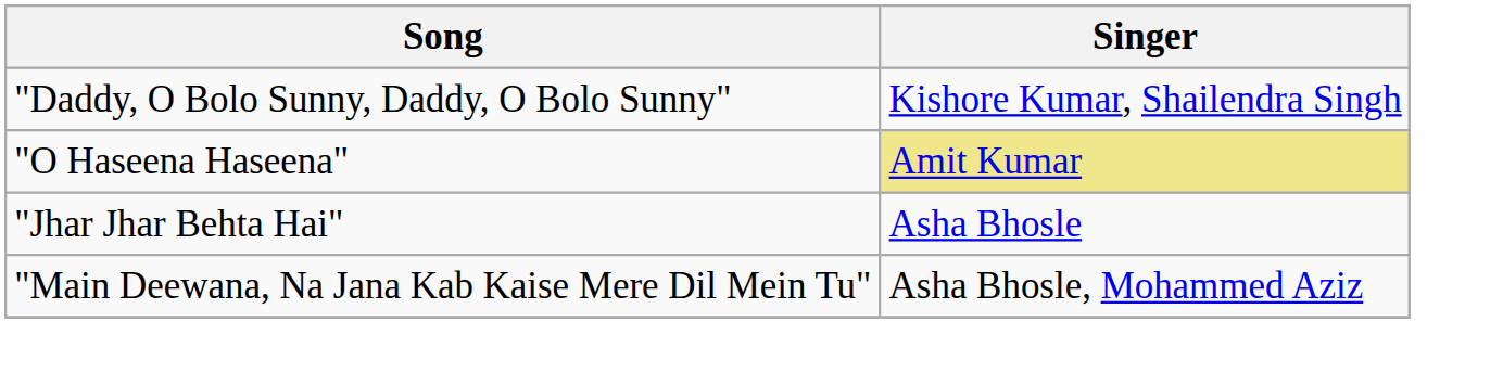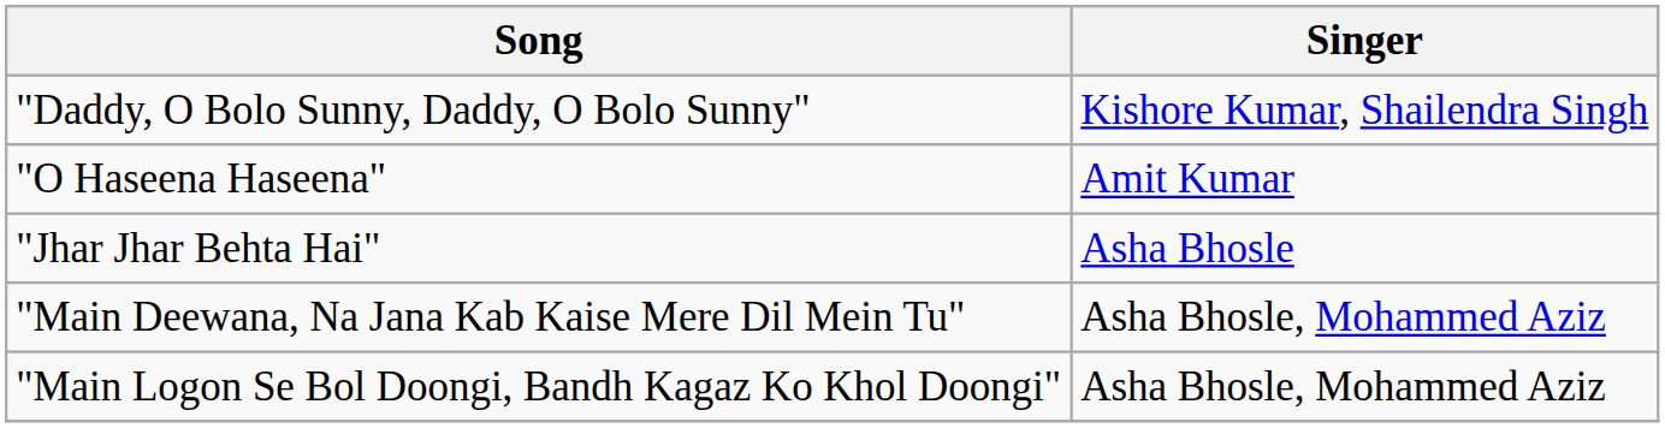"O Haseena Haseena" | Singer: khaki background -> no background
+ row: "Main Logon Se Bol Doongi, Bandh Kagaz Ko Khol Doongi" | Asha Bhosle, Mohammed Aziz
